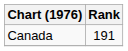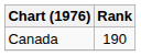Canada | Rank: 191 -> 190
